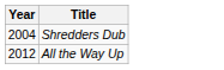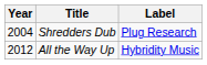+ column: Label | Plug Research | Hybridity Music
